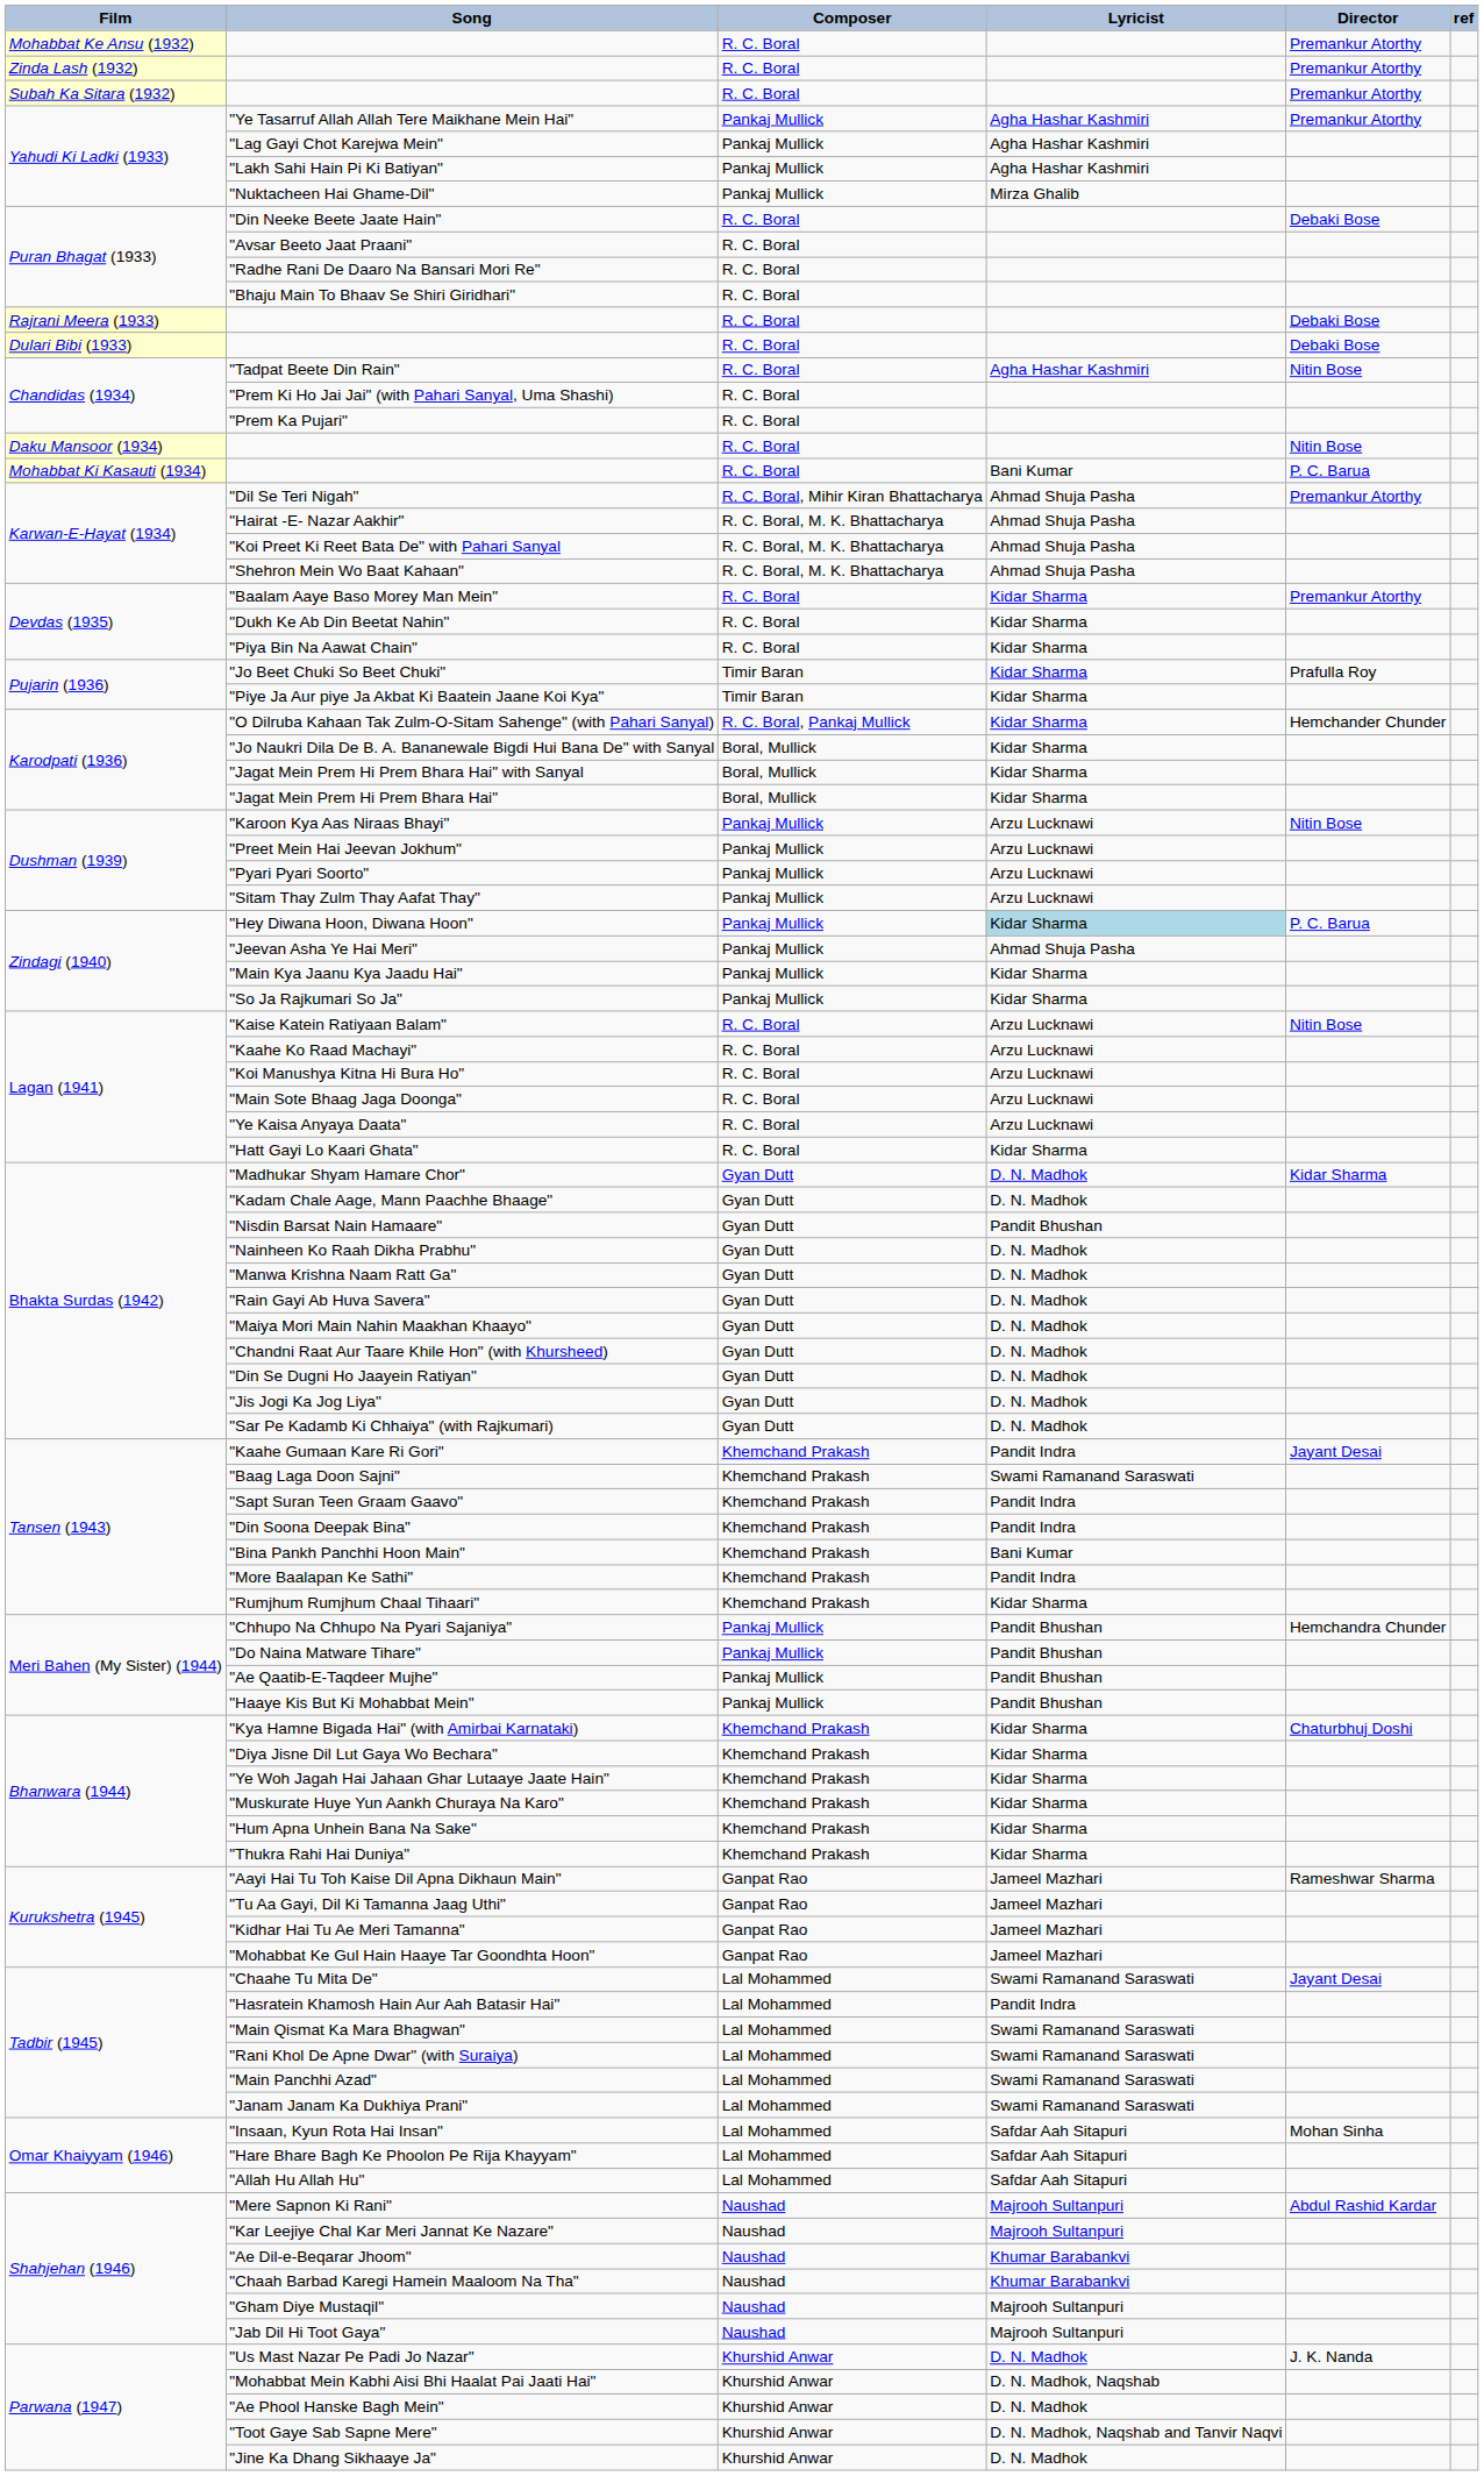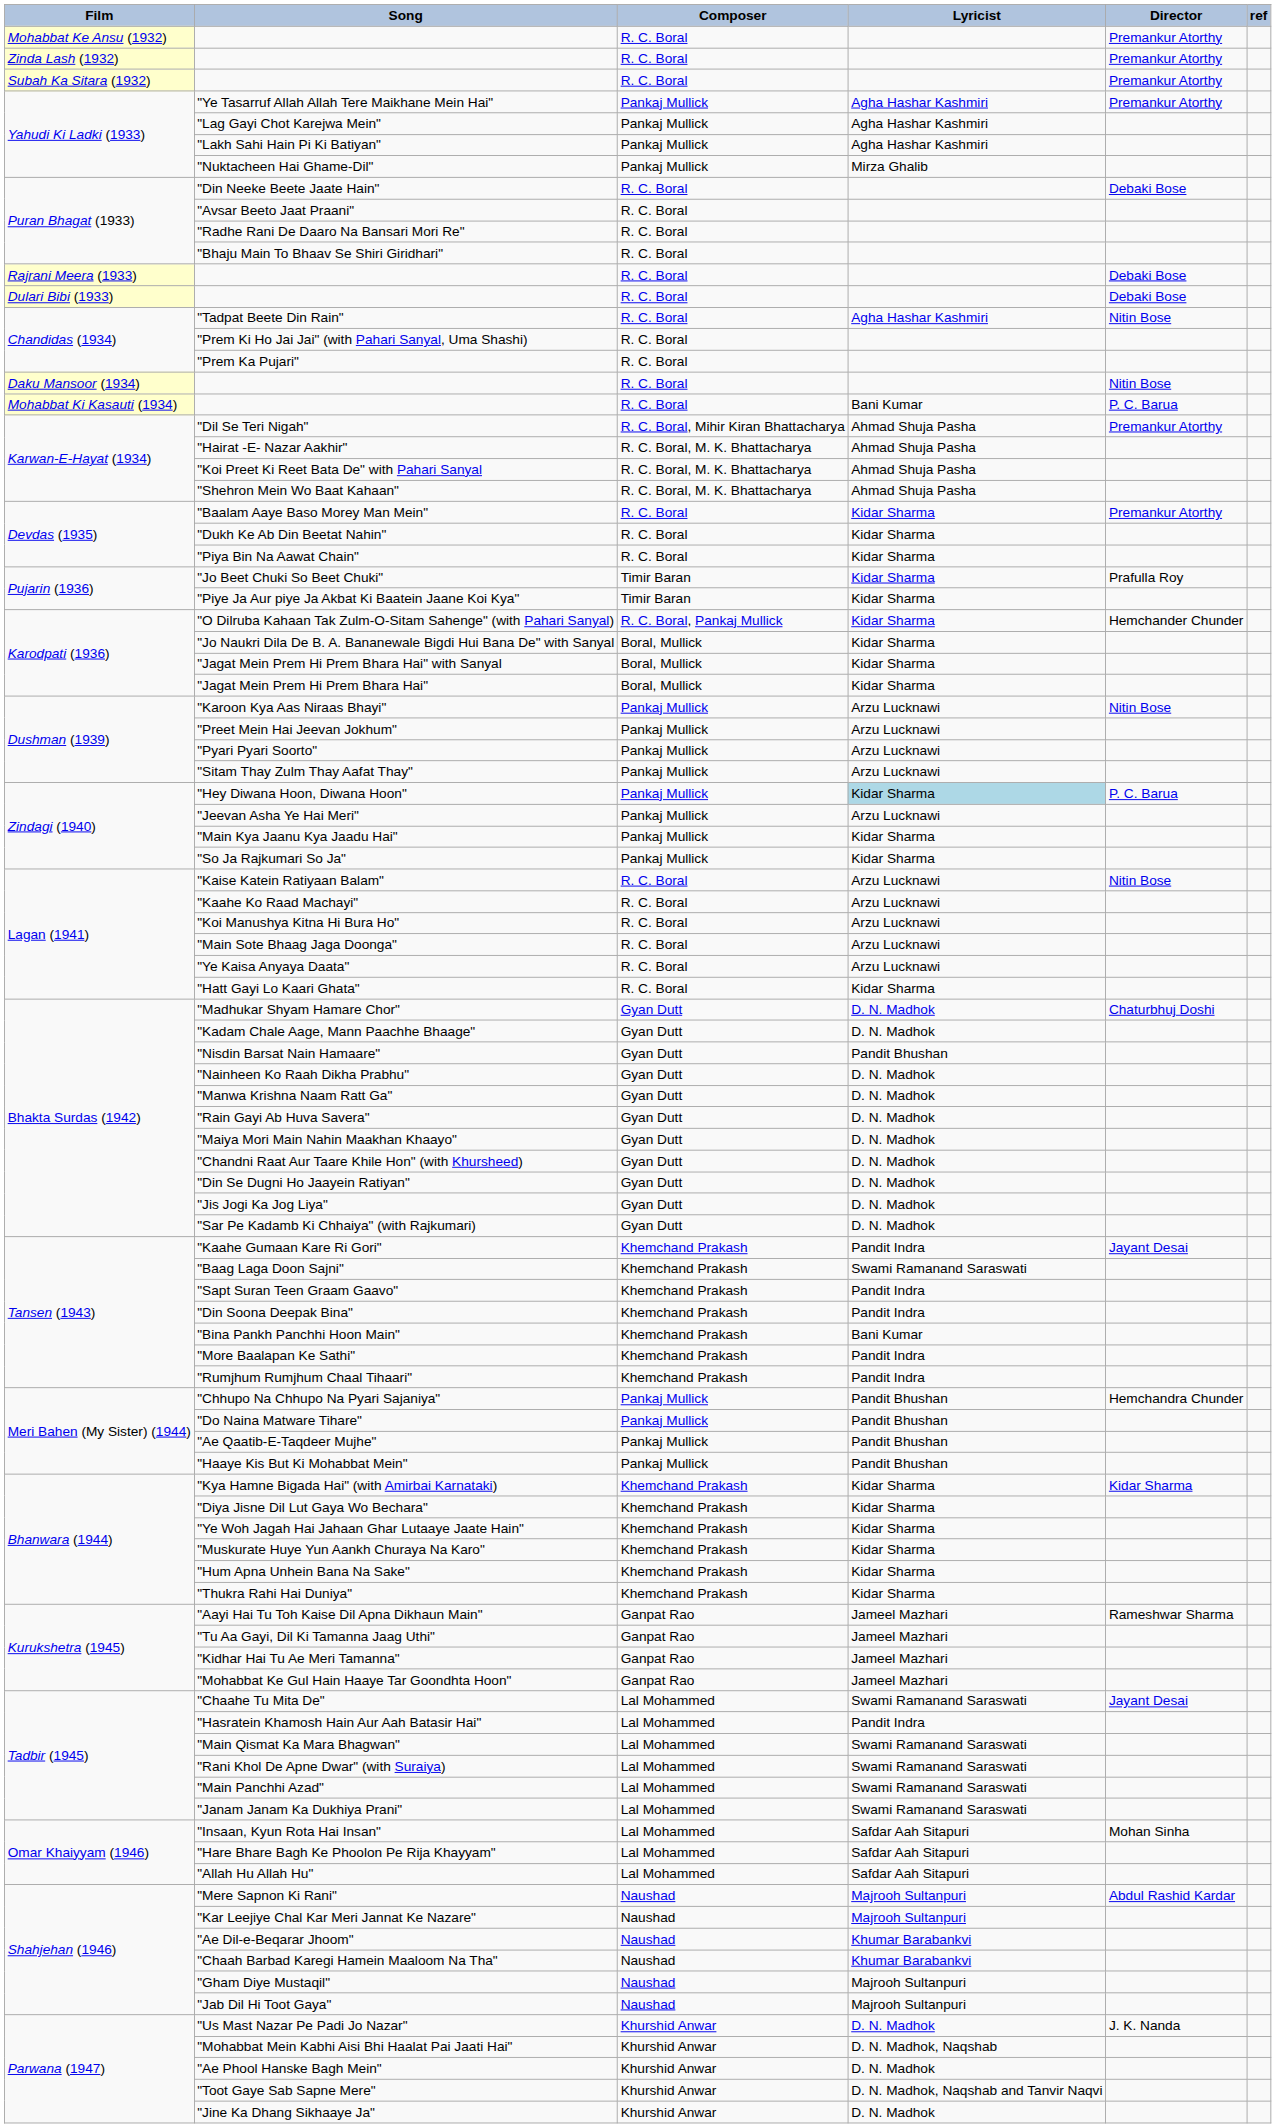"Jeevan Asha Ye Hai Meri" | Lyricist: Ahmad Shuja Pasha -> Arzu Lucknawi
"Madhukar Shyam Hamare Chor" | Director: Kidar Sharma -> Chaturbhuj Doshi
"Rumjhum Rumjhum Chaal Tihaari" | Lyricist: Kidar Sharma -> Pandit Indra
"Kya Hamne Bigada Hai" (with Amirbai Karnataki) | Director: Chaturbhuj Doshi -> Kidar Sharma
